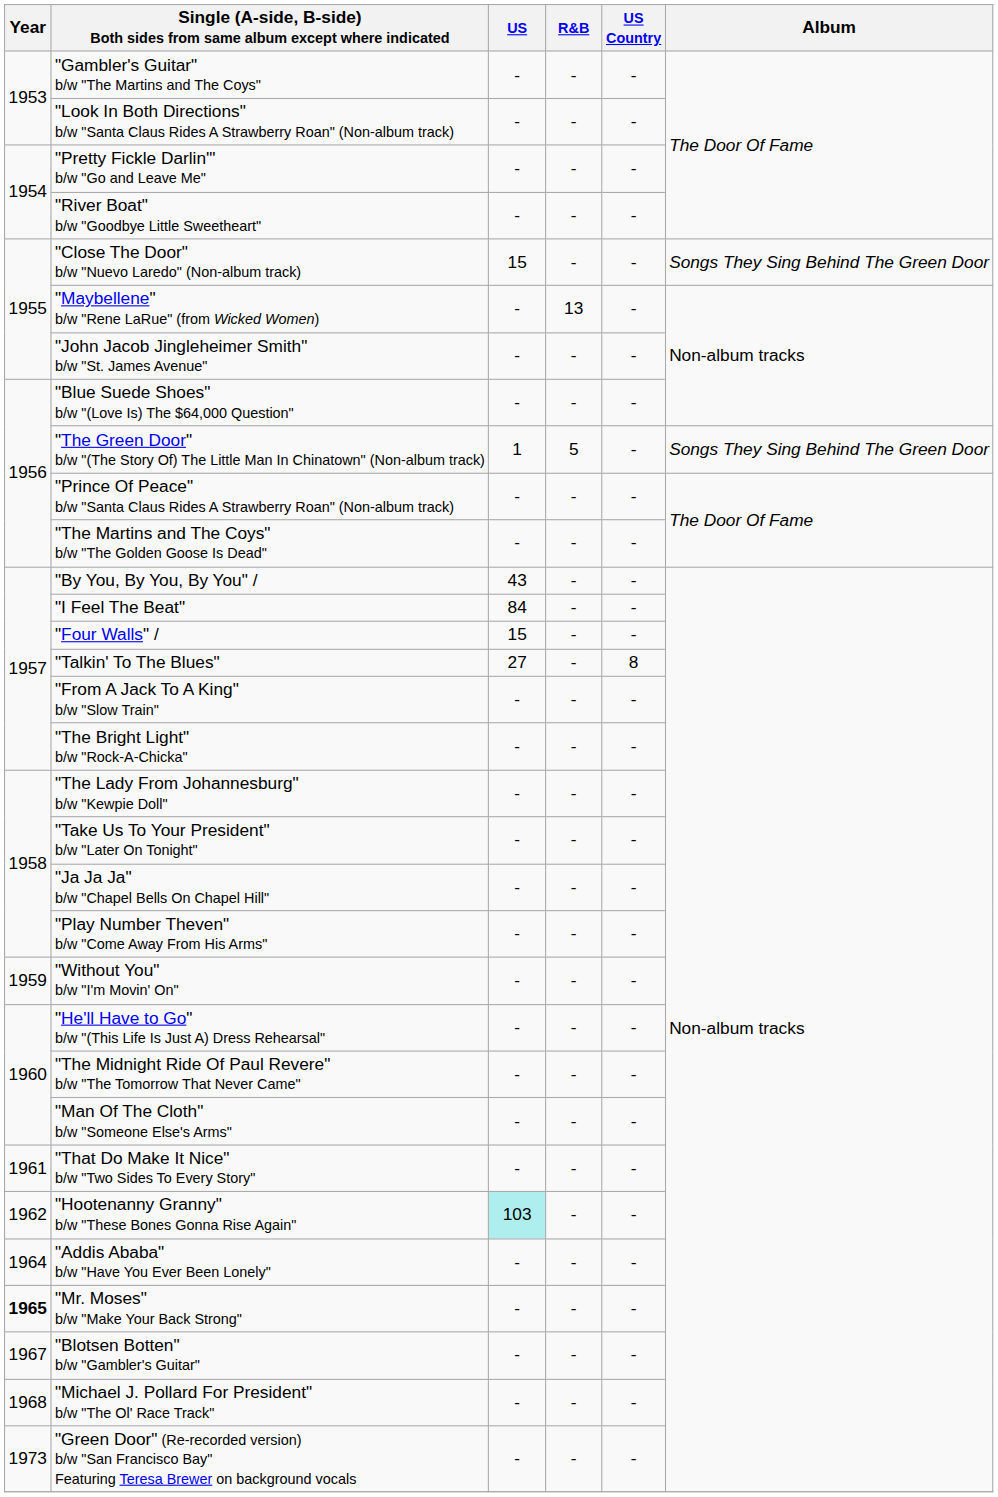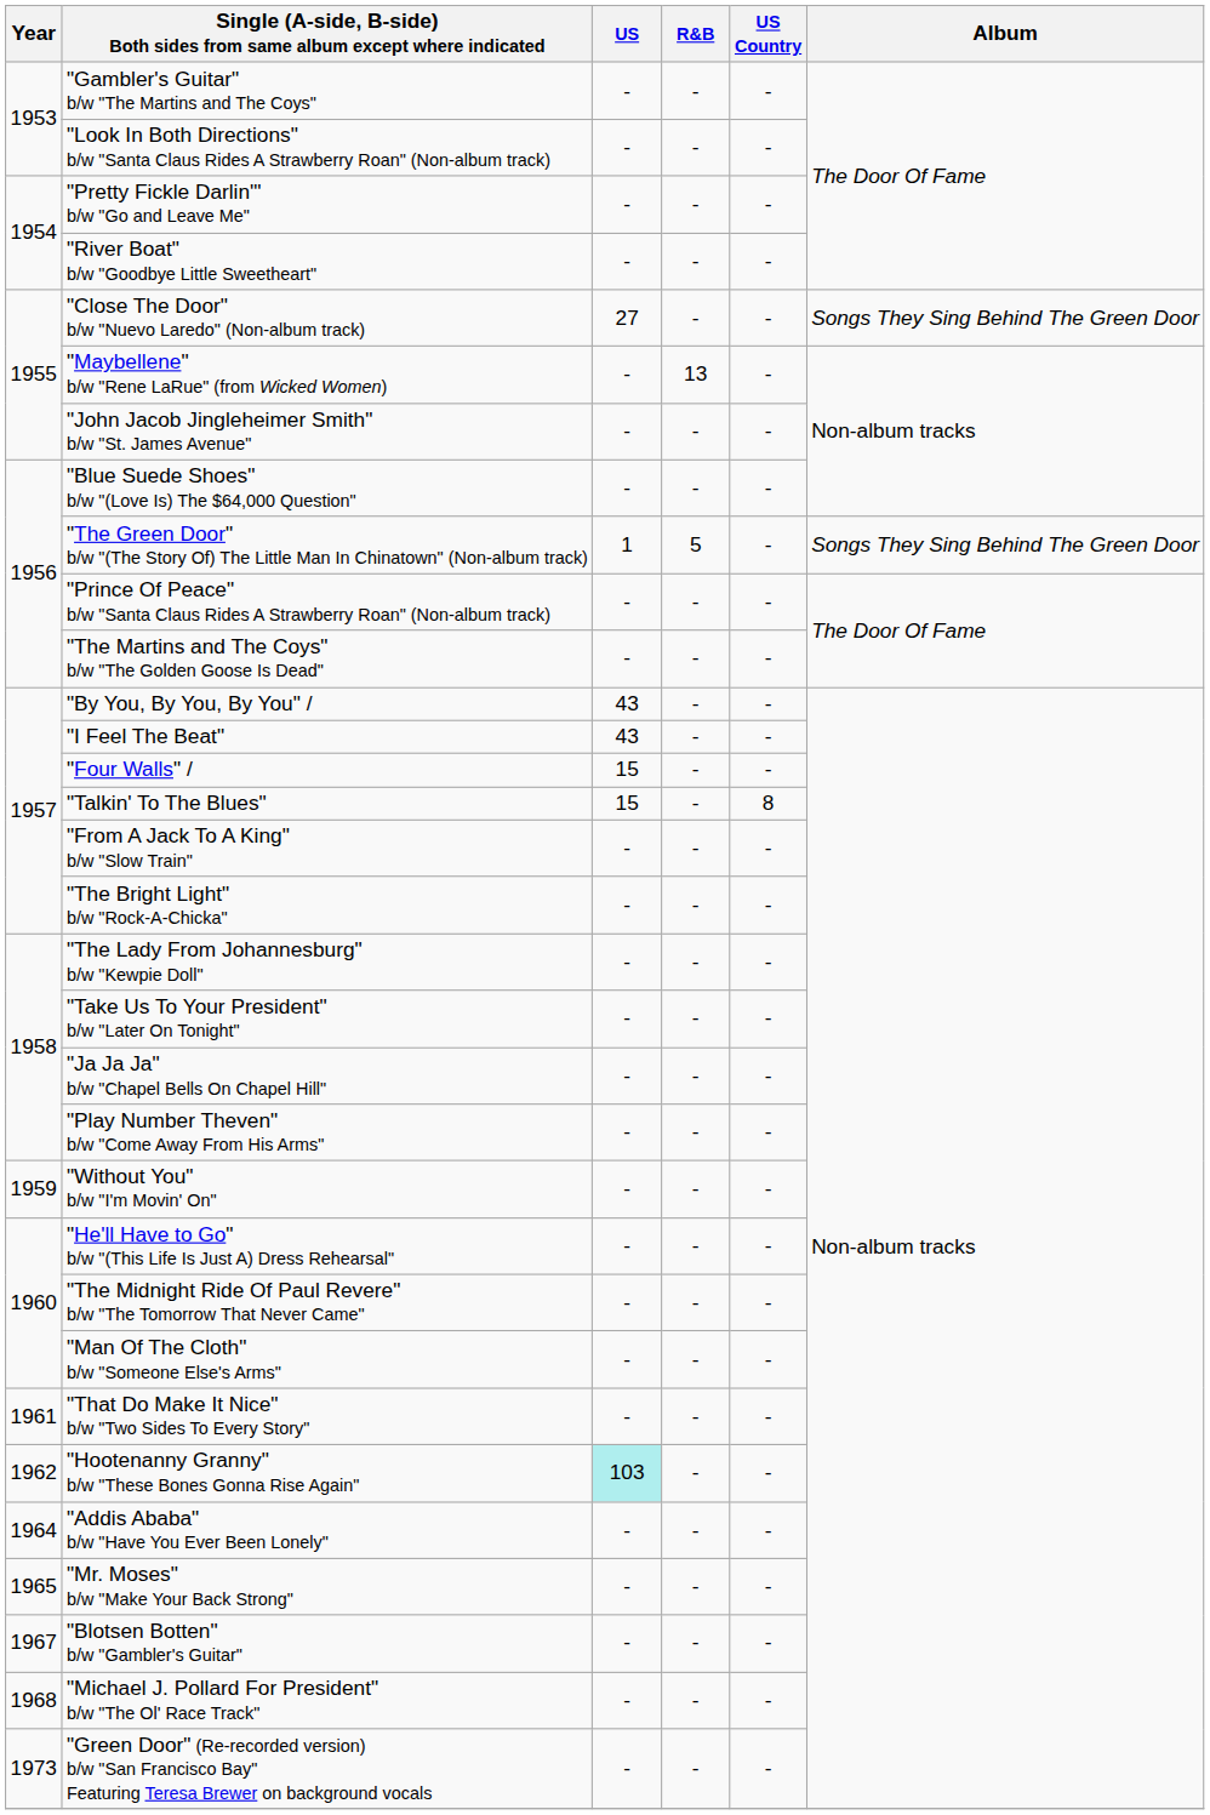"Close The Door" b/w "Nuevo Laredo" (Non-album track) | US: 15 -> 27
"I Feel The Beat" | US: 84 -> 43
"Talkin' To The Blues" | US: 27 -> 15
"Mr. Moses" b/w "Make Your Back Strong" | Year: bold -> normal
